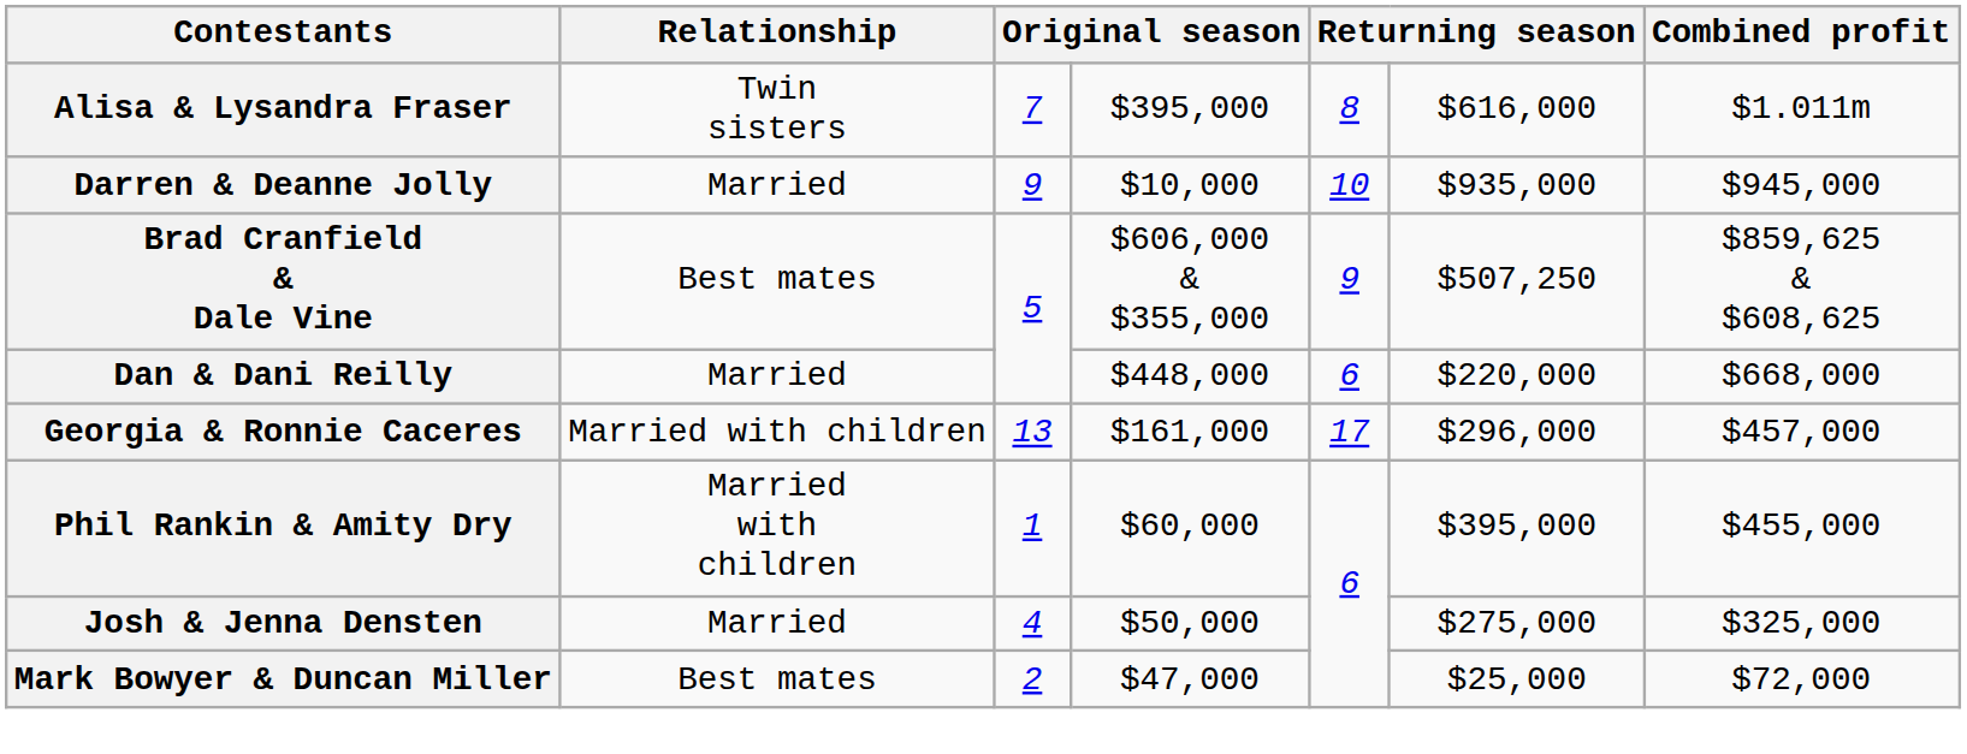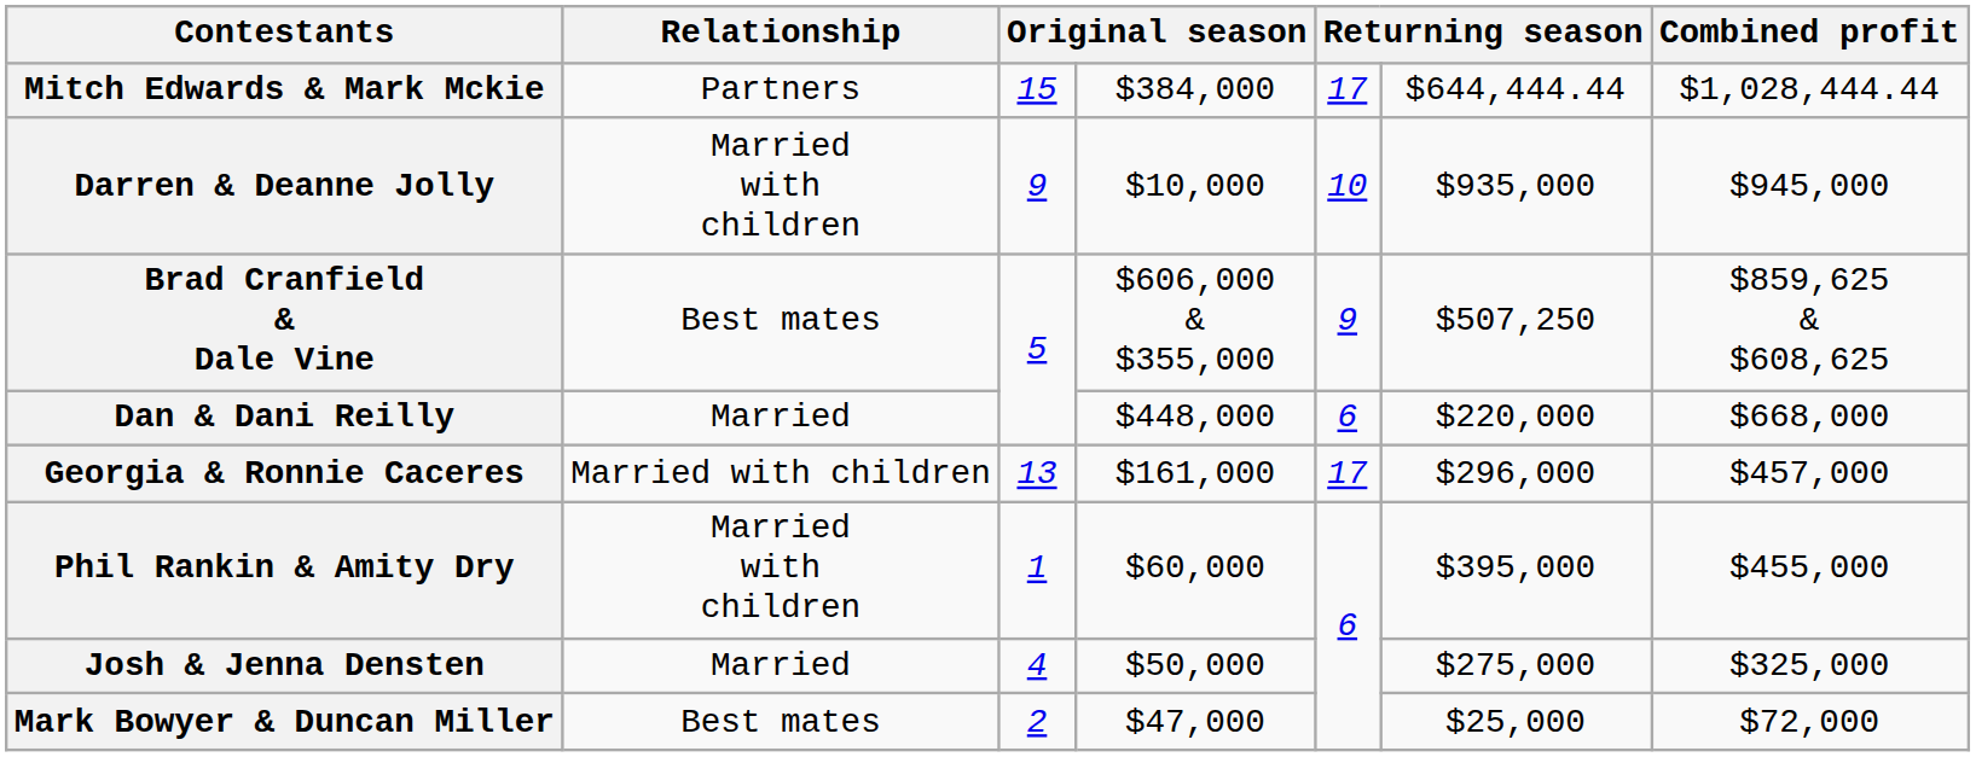+ row: Mitch Edwards & Mark Mckie | Partners | 15 | $384,000 | 17 | $644,444.44 | $1,028,444.44
- row: Alisa & Lysandra Fraser | Twin sisters | 7 | $395,000 | 8 | $616,000 | $1.011m
Darren & Deanne Jolly | Relationship: Married -> Married with children
